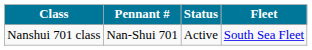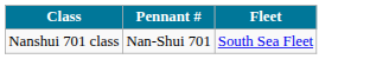- column: Status | Active
